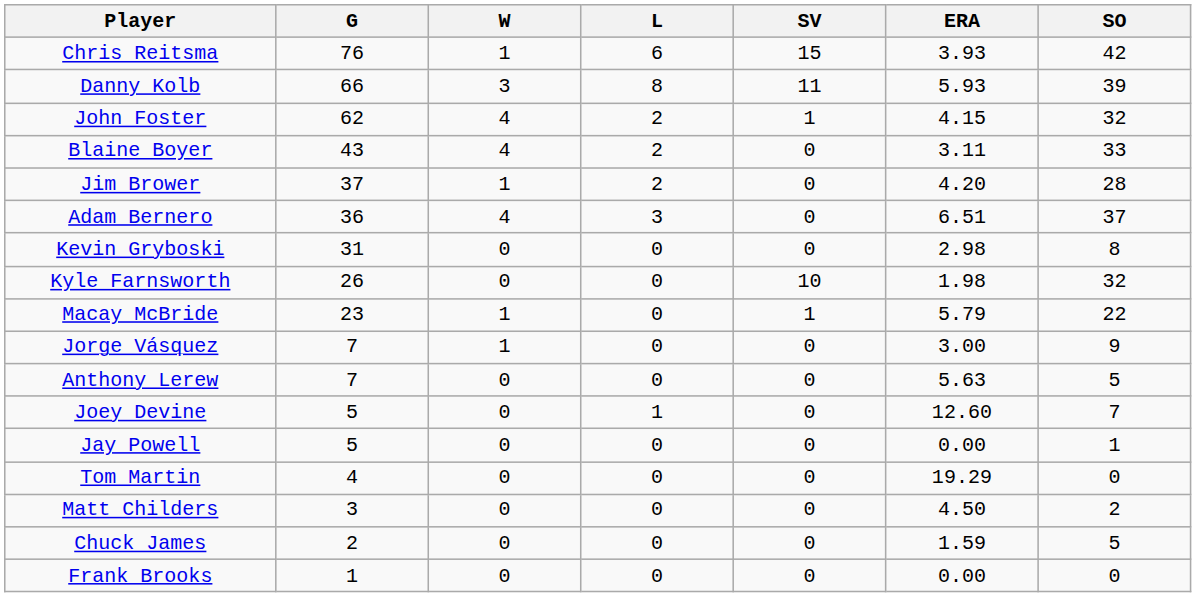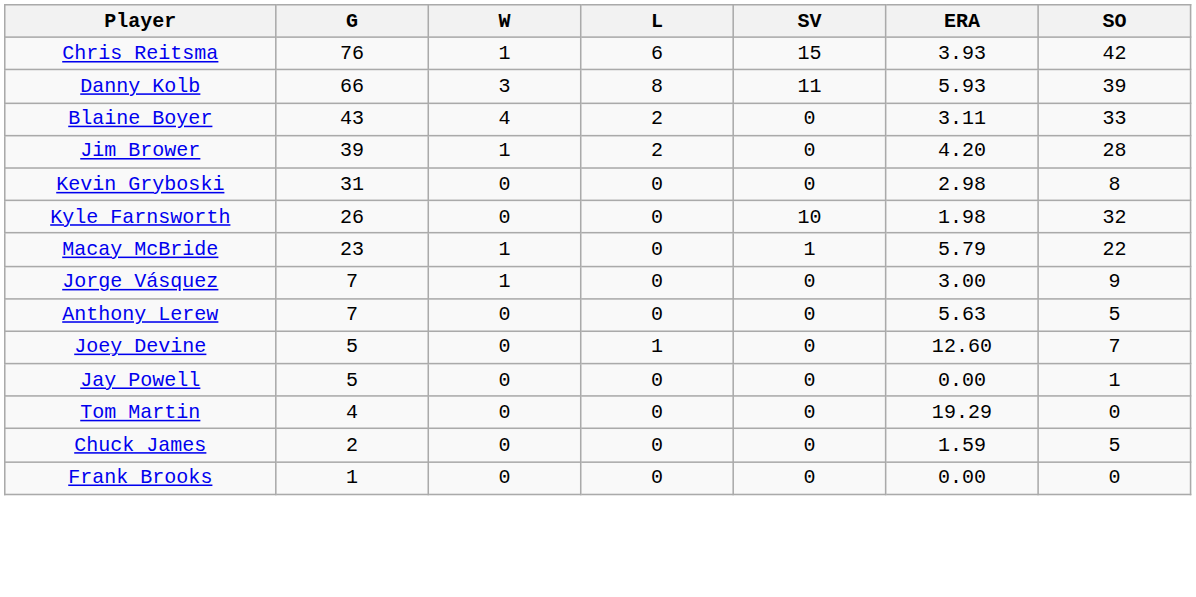- row: John Foster | 62 | 4 | 2 | 1 | 4.15 | 32
Jim Brower | G: 37 -> 39
- row: Adam Bernero | 36 | 4 | 3 | 0 | 6.51 | 37
- row: Matt Childers | 3 | 0 | 0 | 0 | 4.50 | 2
